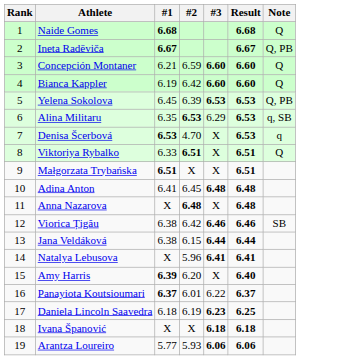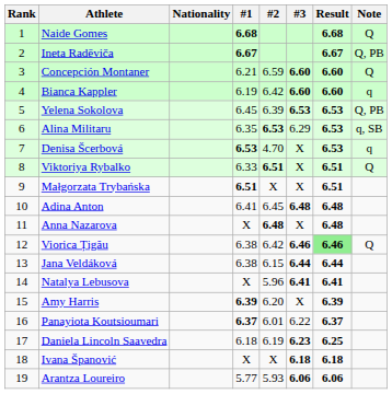+ column: Nationality
Bianca Kappler | Note: Q -> q
Viorica Țigău | Result: no background -> lightgreen background
Viorica Țigău | Note: SB -> Q
Amy Harris | Result: 6.40 -> 6.39
